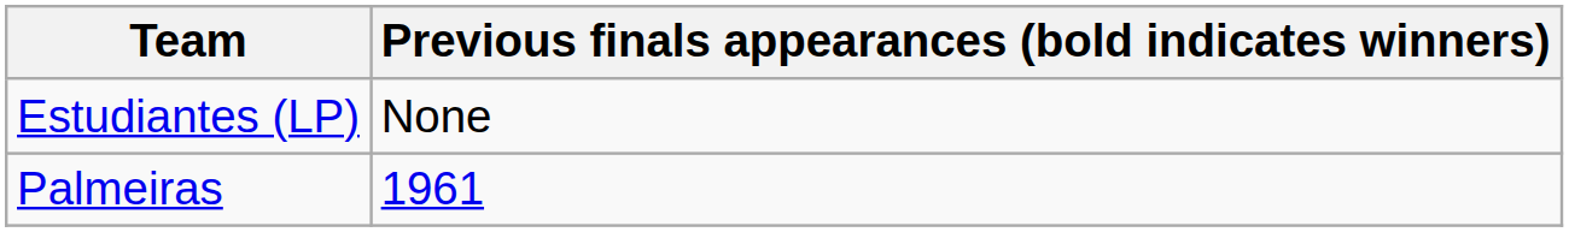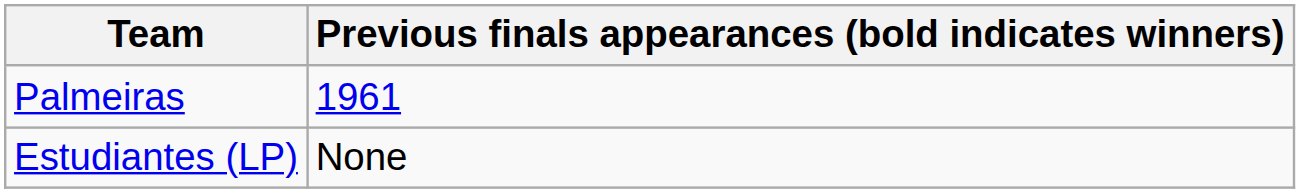rows swapped: Estudiantes (LP) <-> Palmeiras
